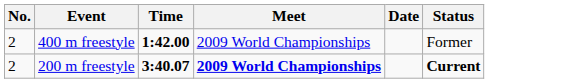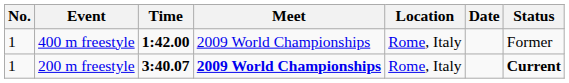+ column: Location | Rome, Italy | Rome, Italy
400 m freestyle | No.: 2 -> 1
200 m freestyle | No.: 2 -> 1
